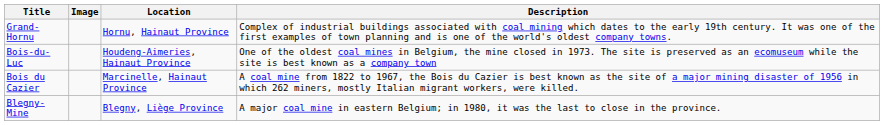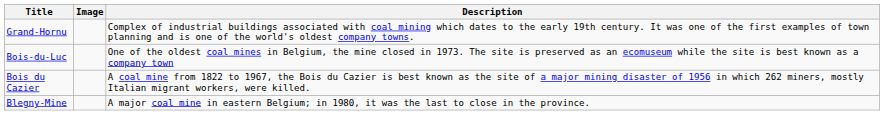- column: Location | Hornu, Hainaut Province | Houdeng-Aimeries, Hainaut Province | Marcinelle, Hainaut Province | Blegny, Liège Province
